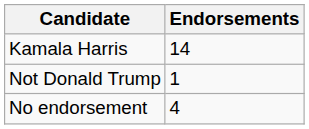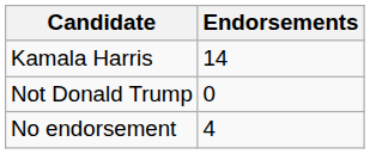Not Donald Trump | Endorsements: 1 -> 0
